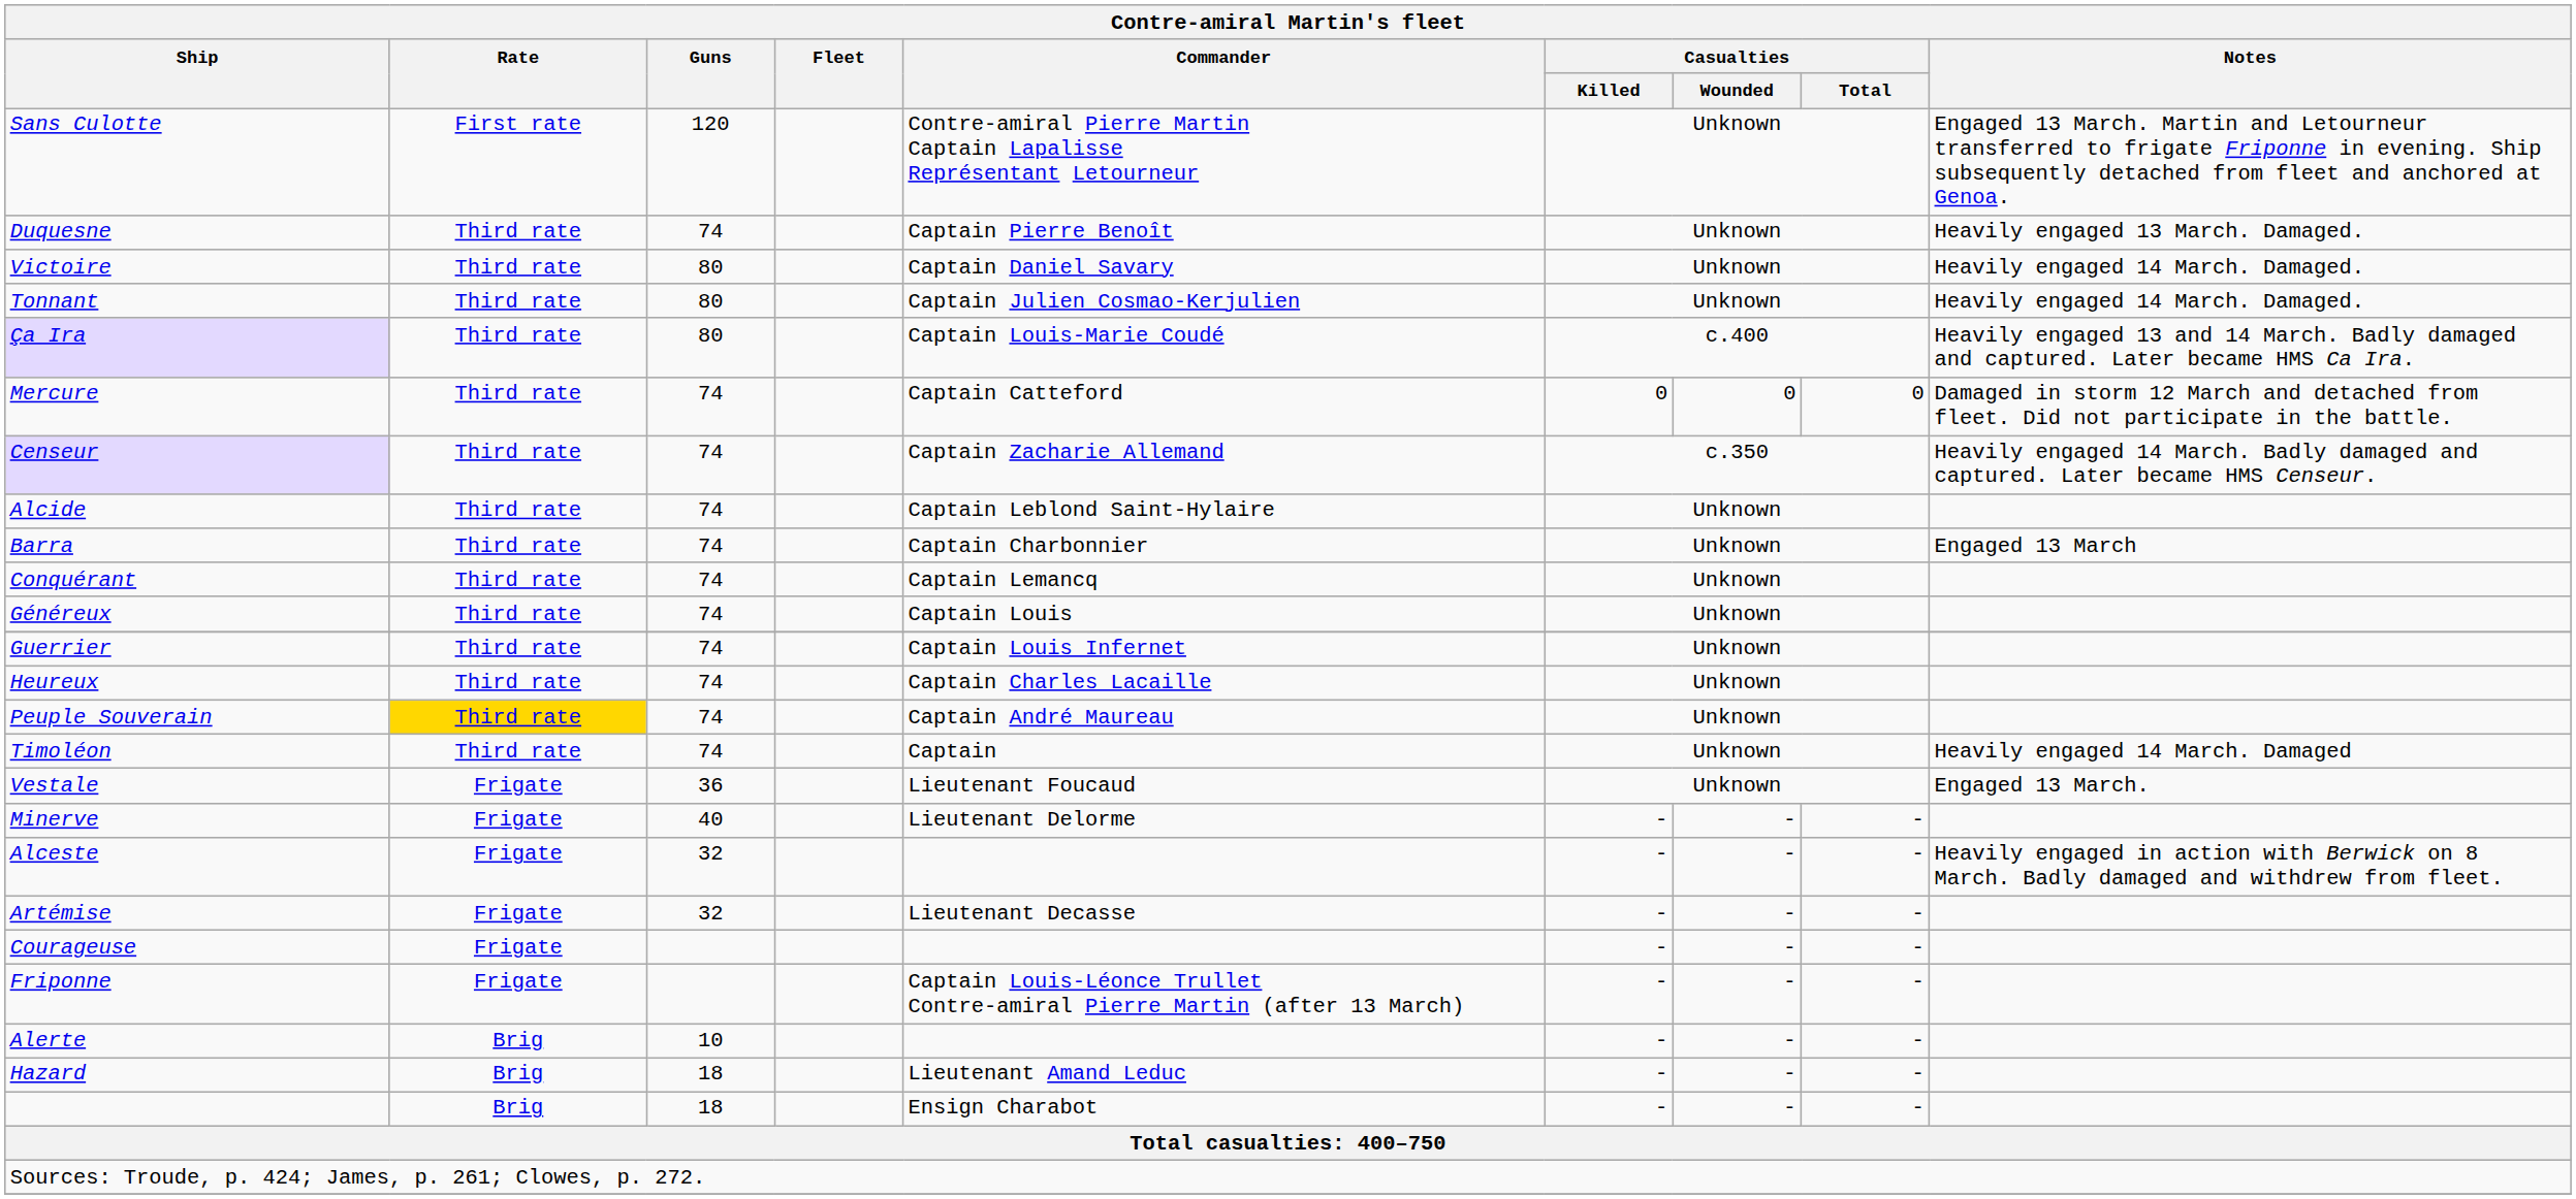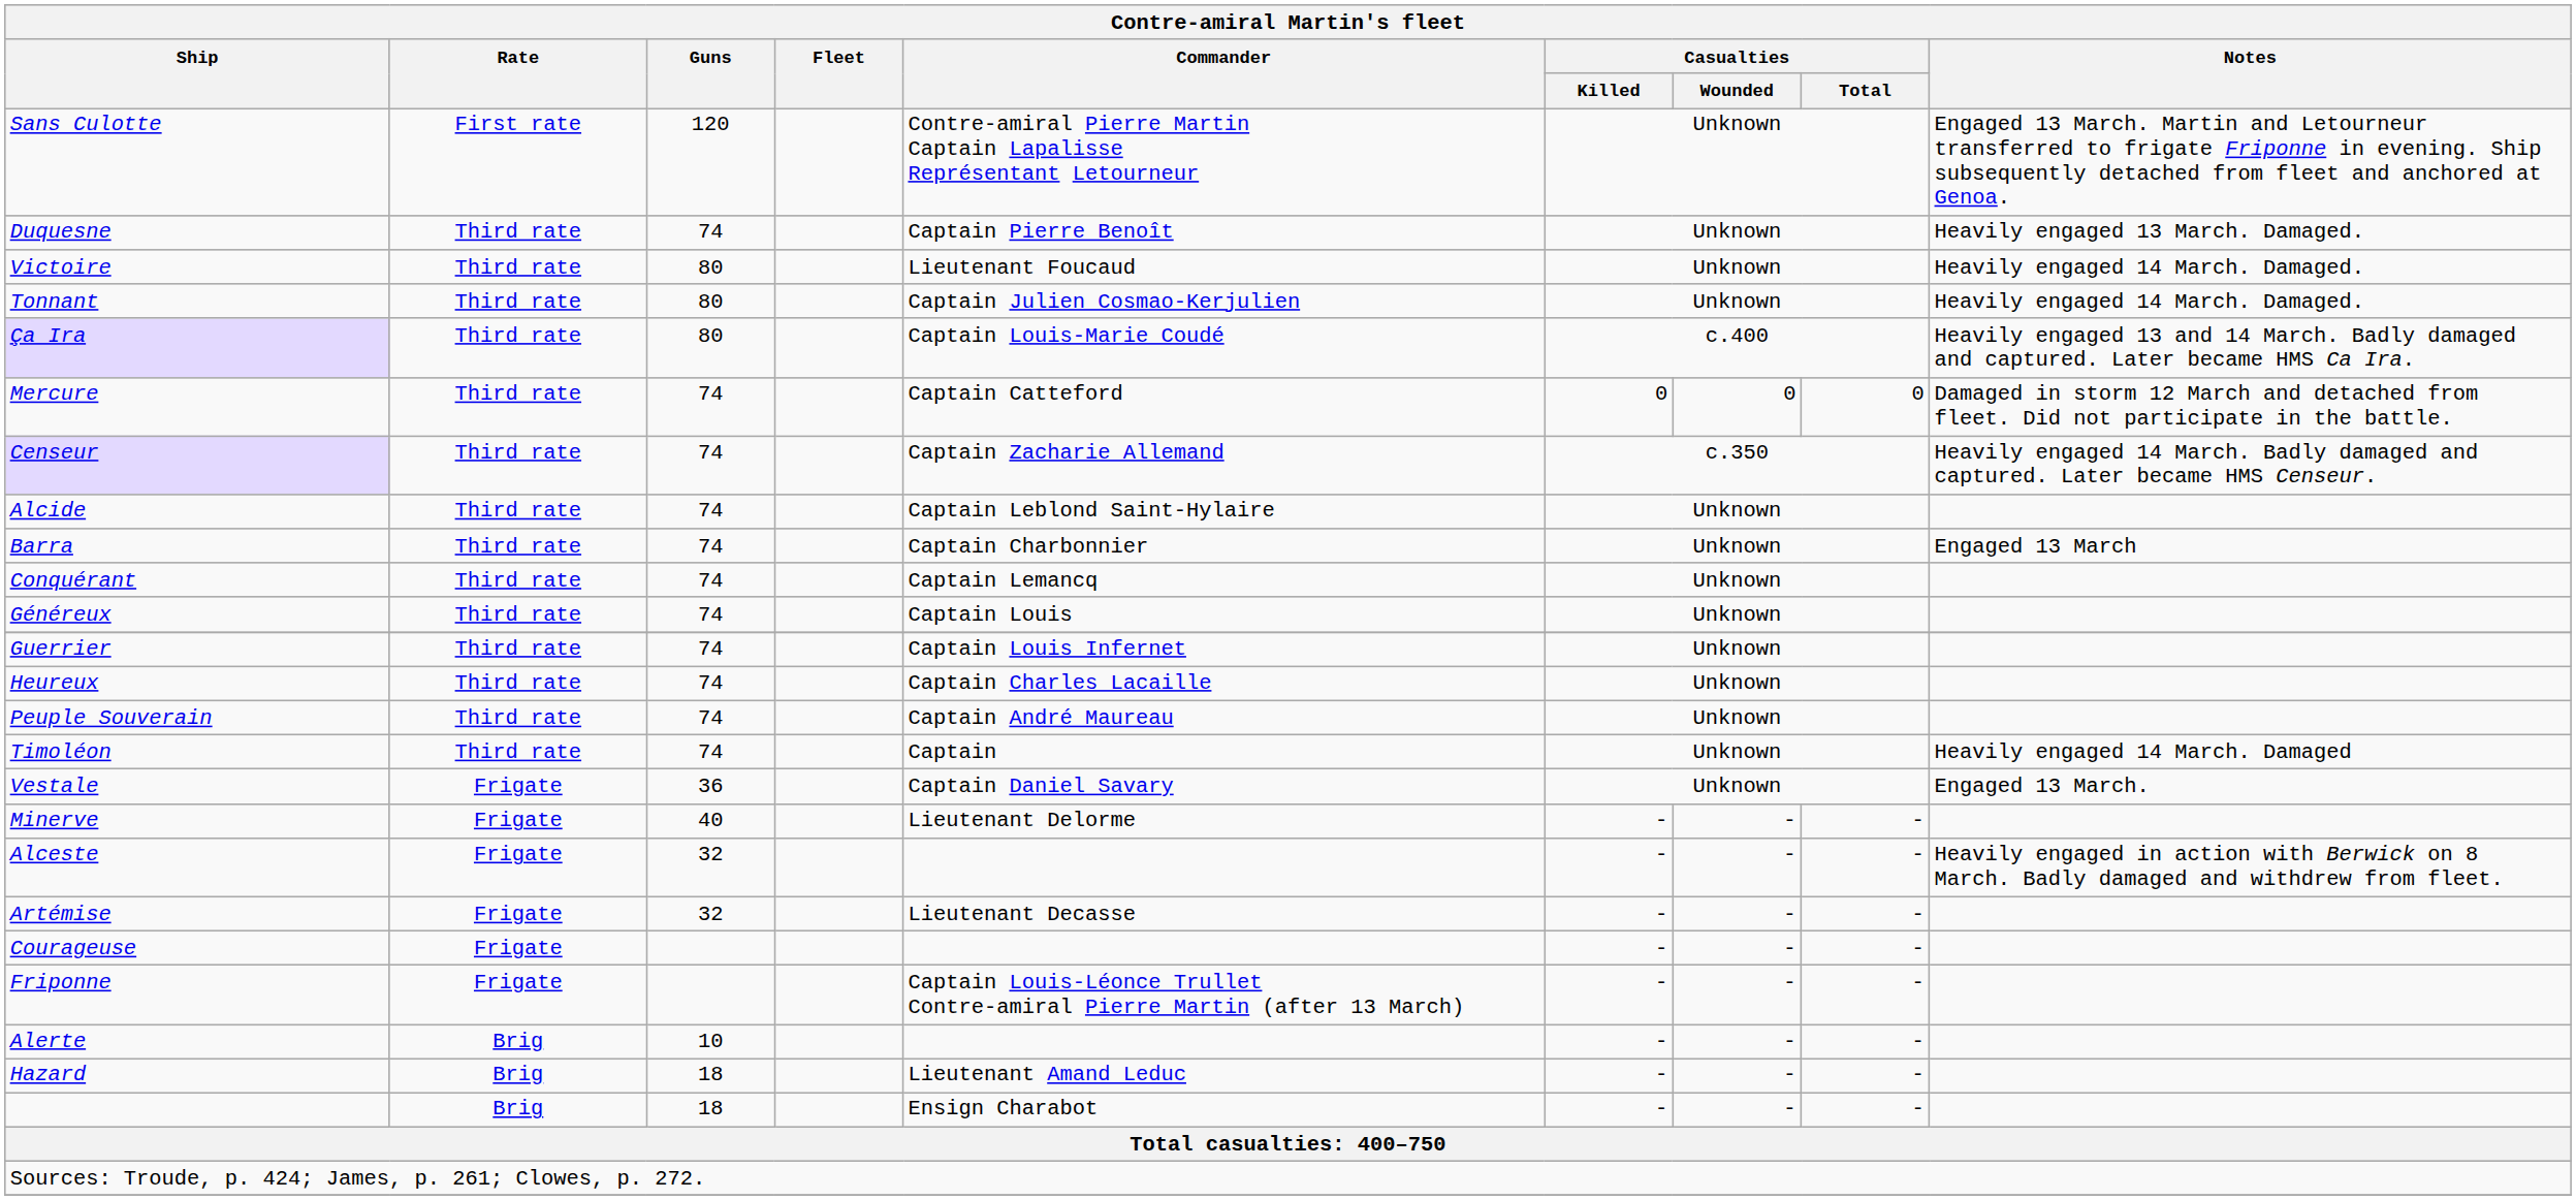Victoire | Commander: Captain Daniel Savary -> Lieutenant Foucaud
Peuple Souverain | Rate: gold background -> no background
Vestale | Commander: Lieutenant Foucaud -> Captain Daniel Savary
